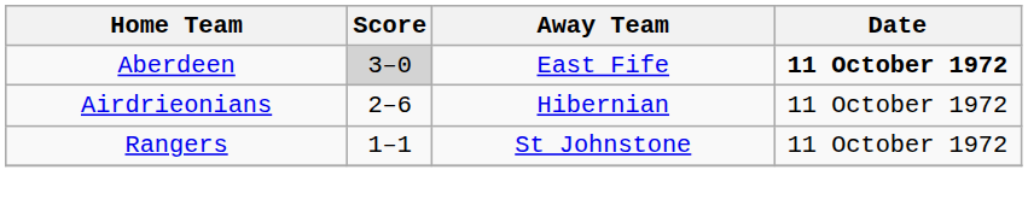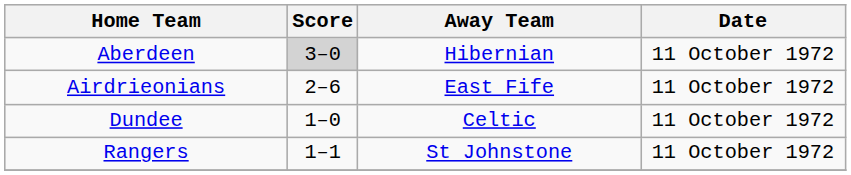Aberdeen | Away Team: East Fife -> Hibernian
Aberdeen | Date: bold -> normal
Airdrieonians | Away Team: Hibernian -> East Fife
+ row: Dundee | 1–0 | Celtic | 11 October 1972
